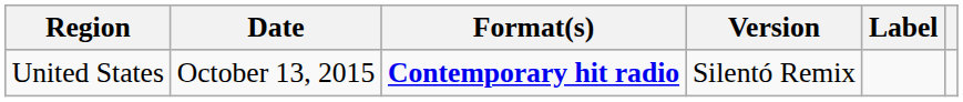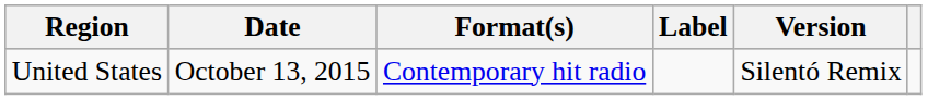columns swapped: Version <-> Label
United States | Format(s): bold -> normal
